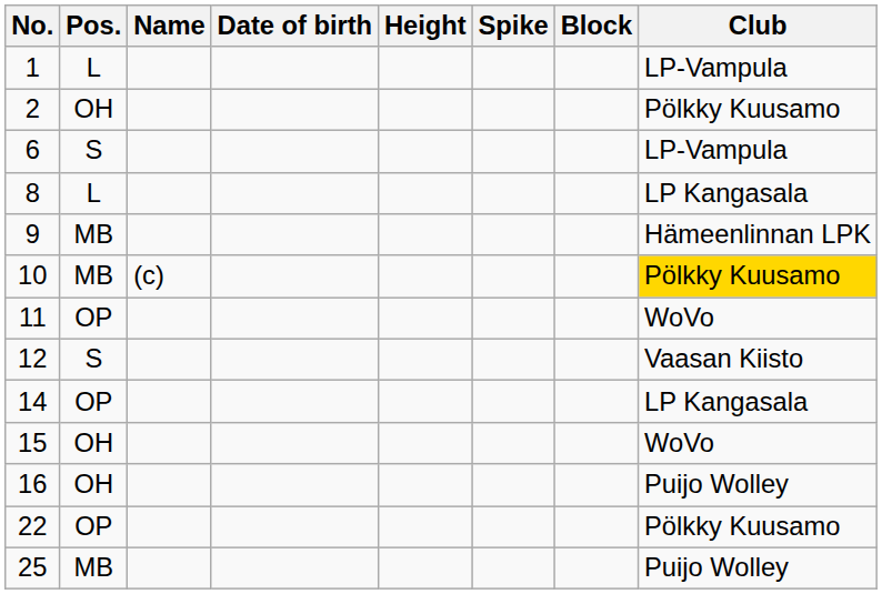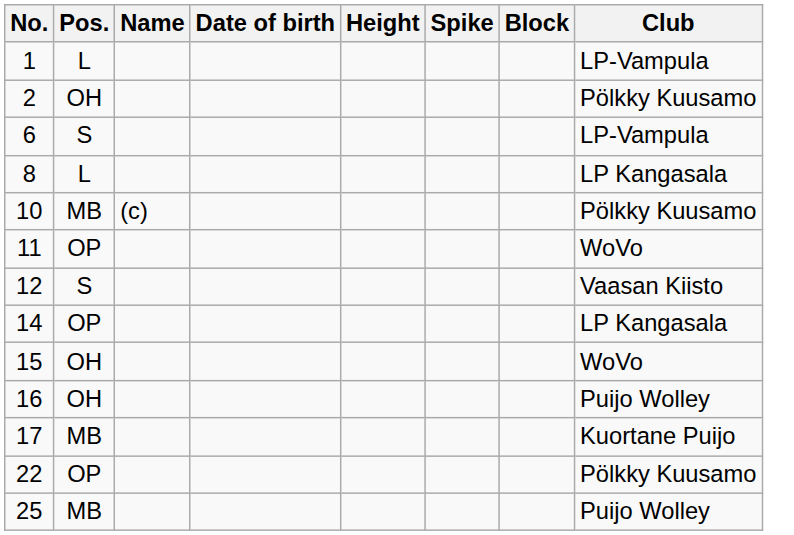- row: 9 | MB | Hämeenlinnan LPK
10 | Club: gold background -> no background
+ row: 17 | MB | Kuortane Puijo
